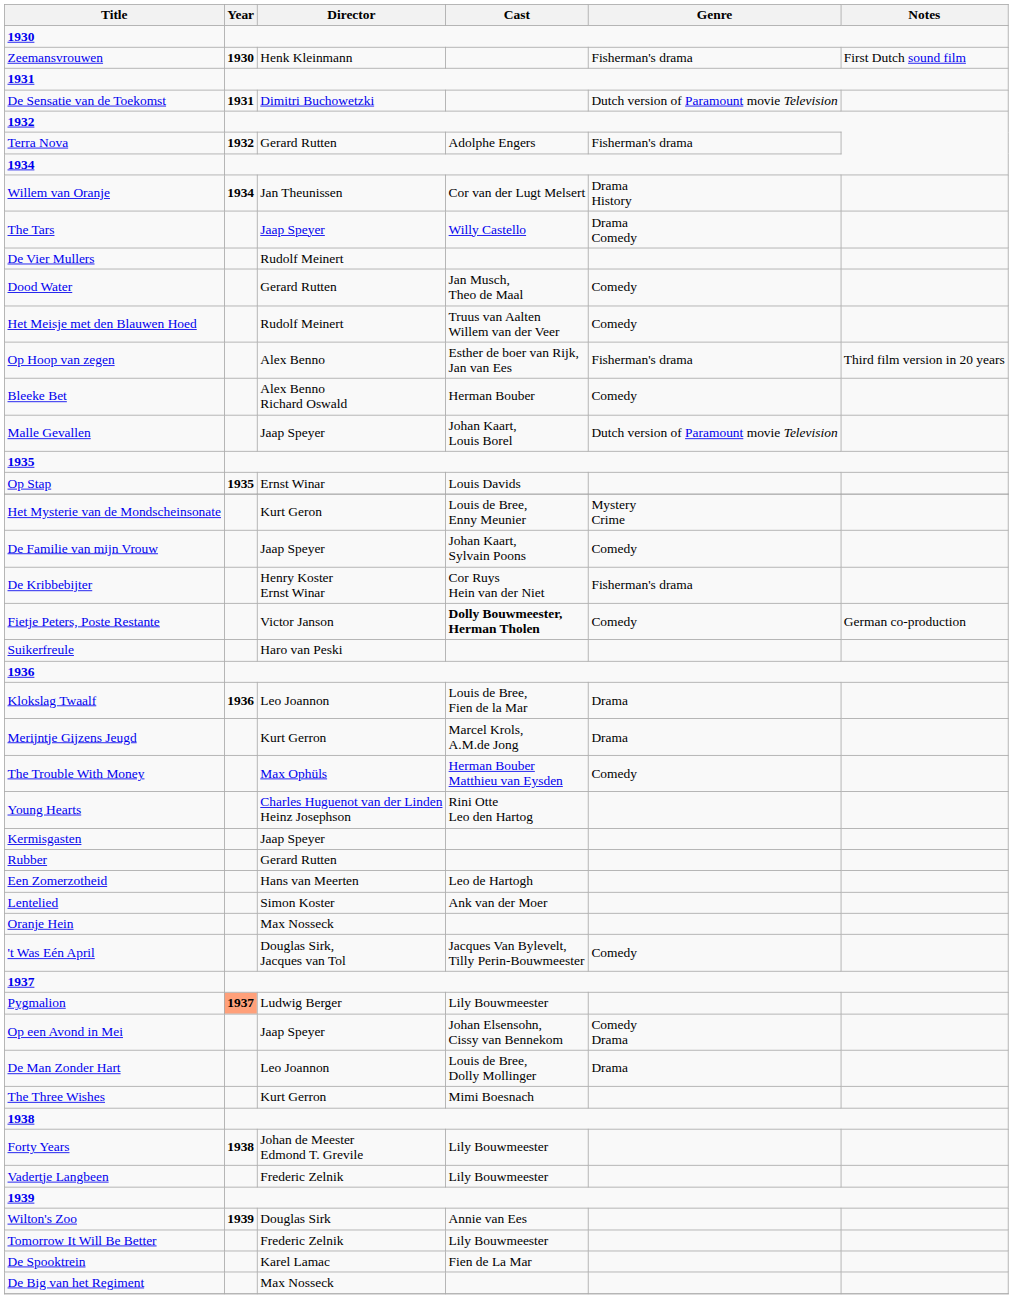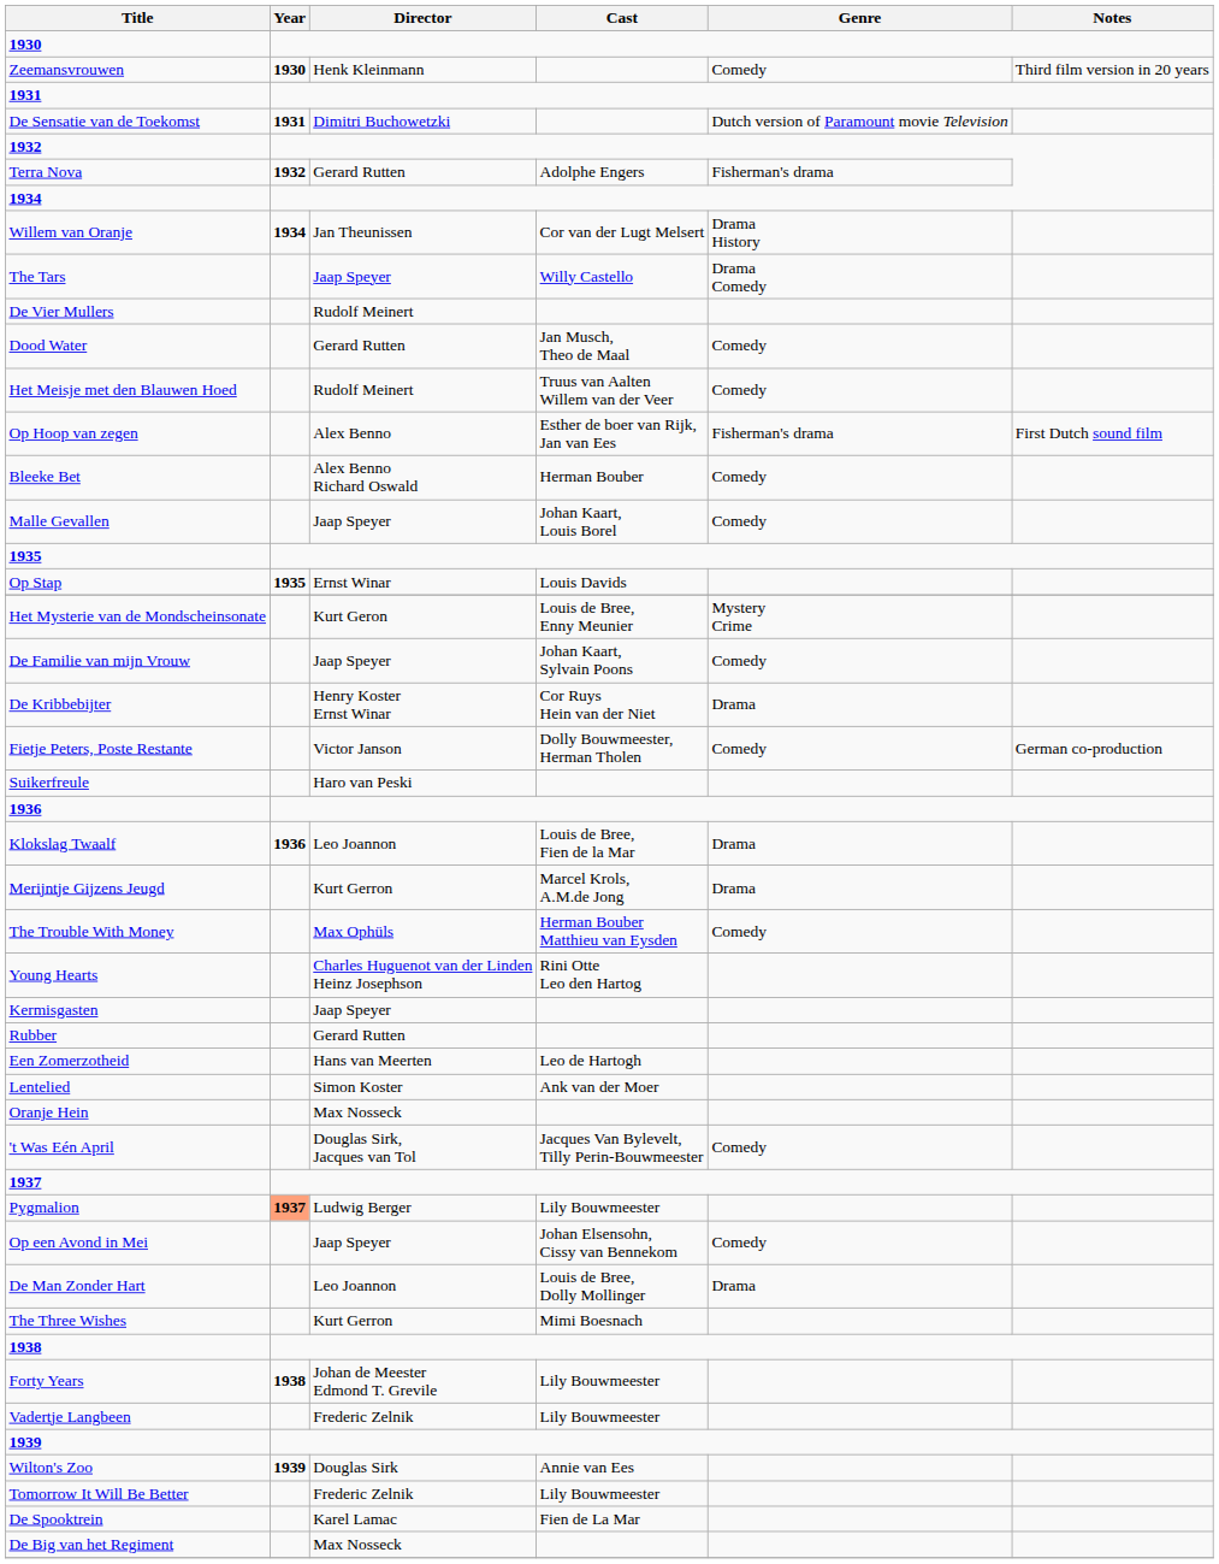Zeemansvrouwen | Genre: Fisherman's drama -> Comedy
Zeemansvrouwen | Notes: First Dutch sound film -> Third film version in 20 years
Op Hoop van zegen | Notes: Third film version in 20 years -> First Dutch sound film
Malle Gevallen | Genre: Dutch version of Paramount movie Television -> Comedy
De Kribbebijter | Genre: Fisherman's drama -> Drama
Fietje Peters, Poste Restante | Cast: bold -> normal
Op een Avond in Mei | Genre: Comedy Drama -> Comedy
